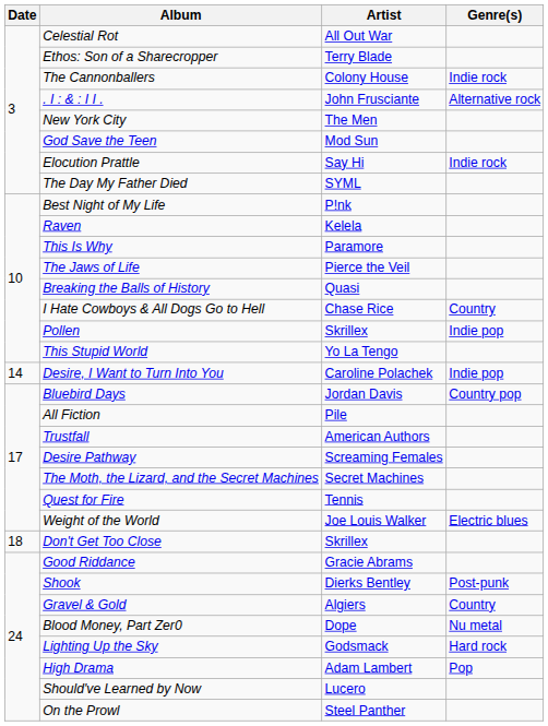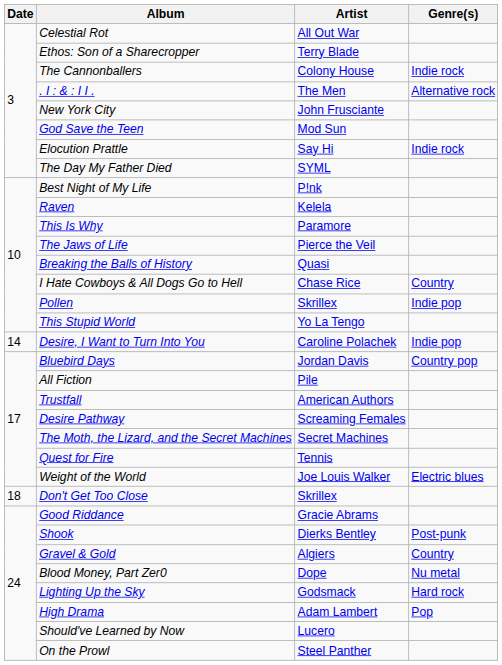. I : & : I I . | Artist: John Frusciante -> The Men
New York City | Artist: The Men -> John Frusciante
